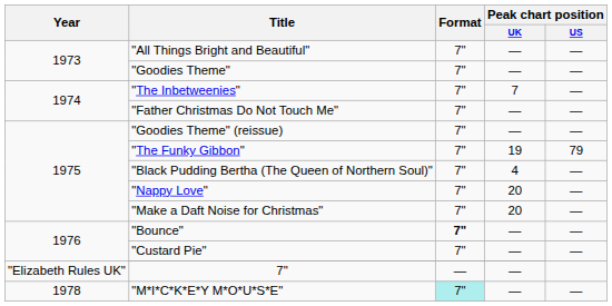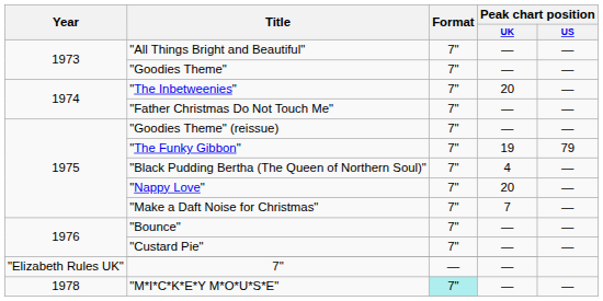"The Inbetweenies" | Peak chart position / UK: 7 -> 20
"Make a Daft Noise for Christmas" | Peak chart position / UK: 20 -> 7
"Bounce" | Format: bold -> normal
